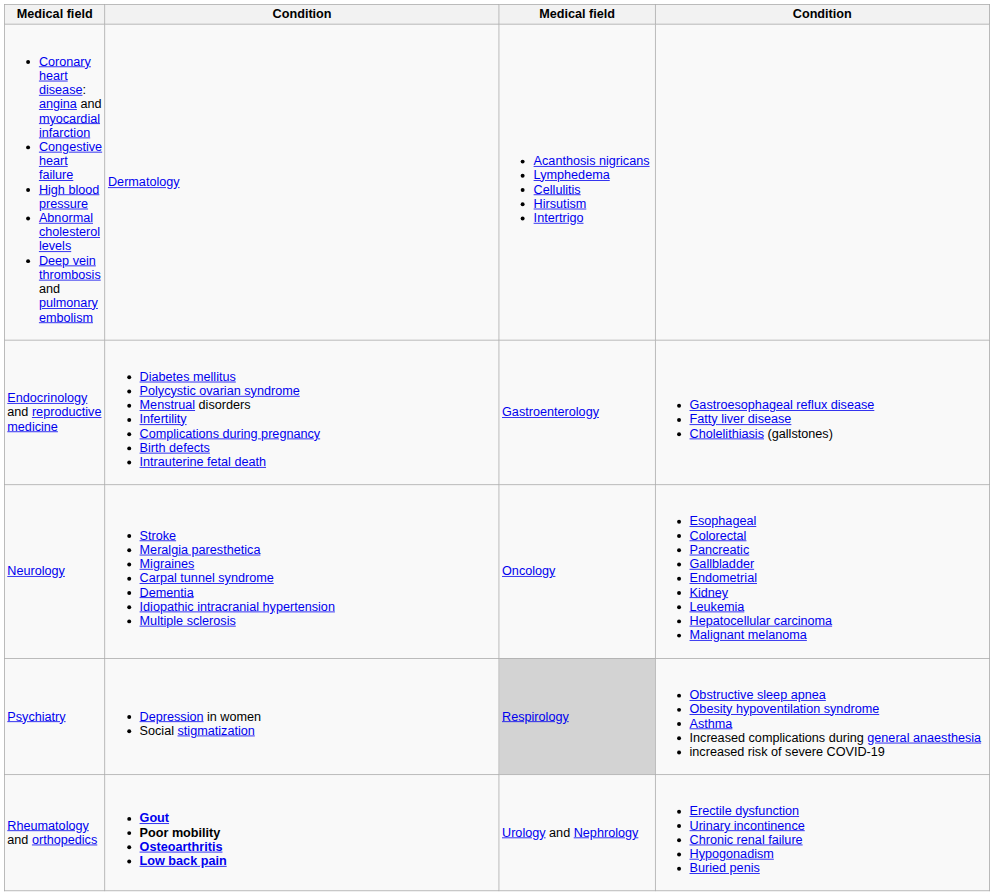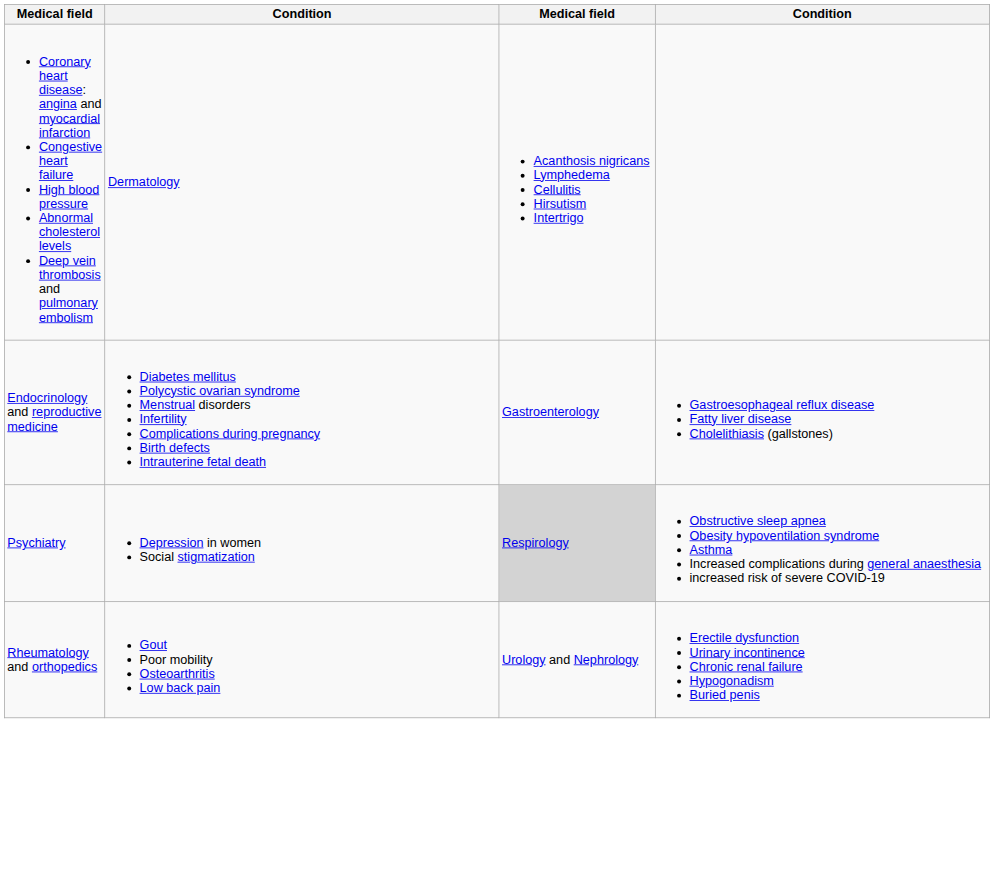- row: Neurology | Stroke Meralgia paresthetica Migraines Carpal tunnel syndrome Dementia Idiopathic intracranial hypertension Multiple sclerosis | Oncology | Esophageal Colorectal Pancreatic Gallbladder Endometrial Kidney Leukemia Hepatocellular carcinoma Malignant melanoma
Rheumatology and orthopedics | column 2: bold -> normal
